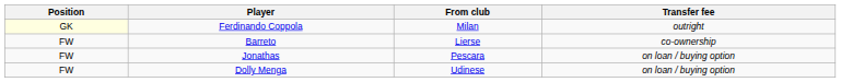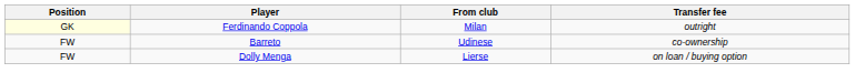Barreto | From club: Lierse -> Udinese
- row: FW | Jonathas | Pescara | on loan / buying option
Dolly Menga | From club: Udinese -> Lierse
